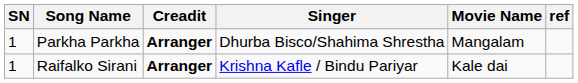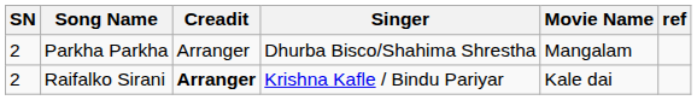Parkha Parkha | SN: 1 -> 2
Parkha Parkha | Creadit: bold -> normal
Raifalko Sirani | SN: 1 -> 2
